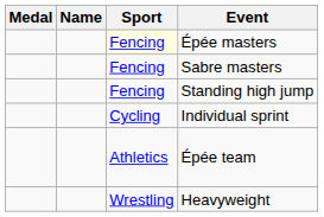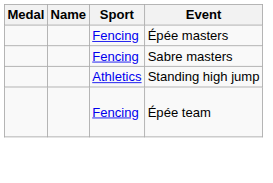Épée masters | Sport: lightyellow background -> no background
Standing high jump | Sport: Fencing -> Athletics
- row: Cycling | Individual sprint
Épée team | Sport: Athletics -> Fencing
- row: Wrestling | Heavyweight
